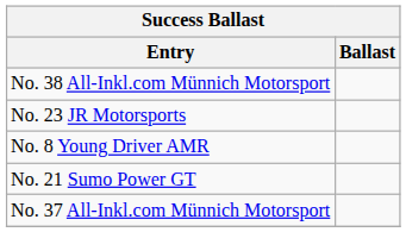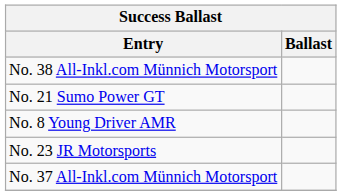rows swapped: No. 23 JR Motorsports <-> No. 21 Sumo Power GT
